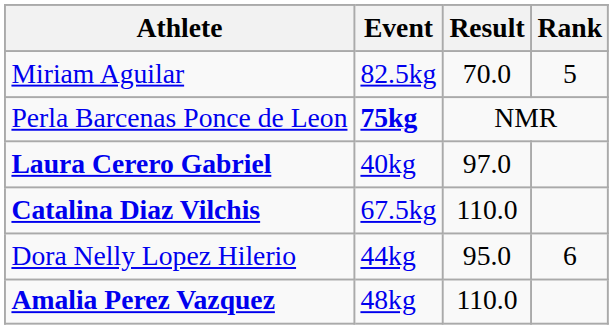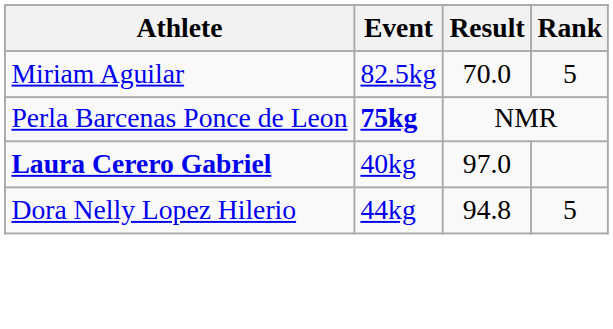- row: Catalina Diaz Vilchis | 67.5kg | 110.0
Dora Nelly Lopez Hilerio | Result: 95.0 -> 94.8
Dora Nelly Lopez Hilerio | Rank: 6 -> 5
- row: Amalia Perez Vazquez | 48kg | 110.0
